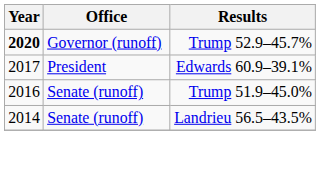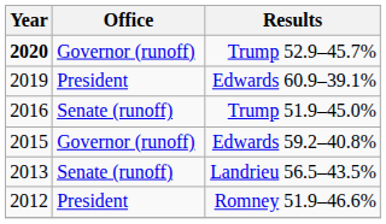Edwards 60.9–39.1% | Year: 2017 -> 2019
+ row: 2015 | Governor (runoff) | Edwards 59.2–40.8%
Landrieu 56.5–43.5% | Year: 2014 -> 2013
+ row: 2012 | President | Romney 51.9–46.6%
